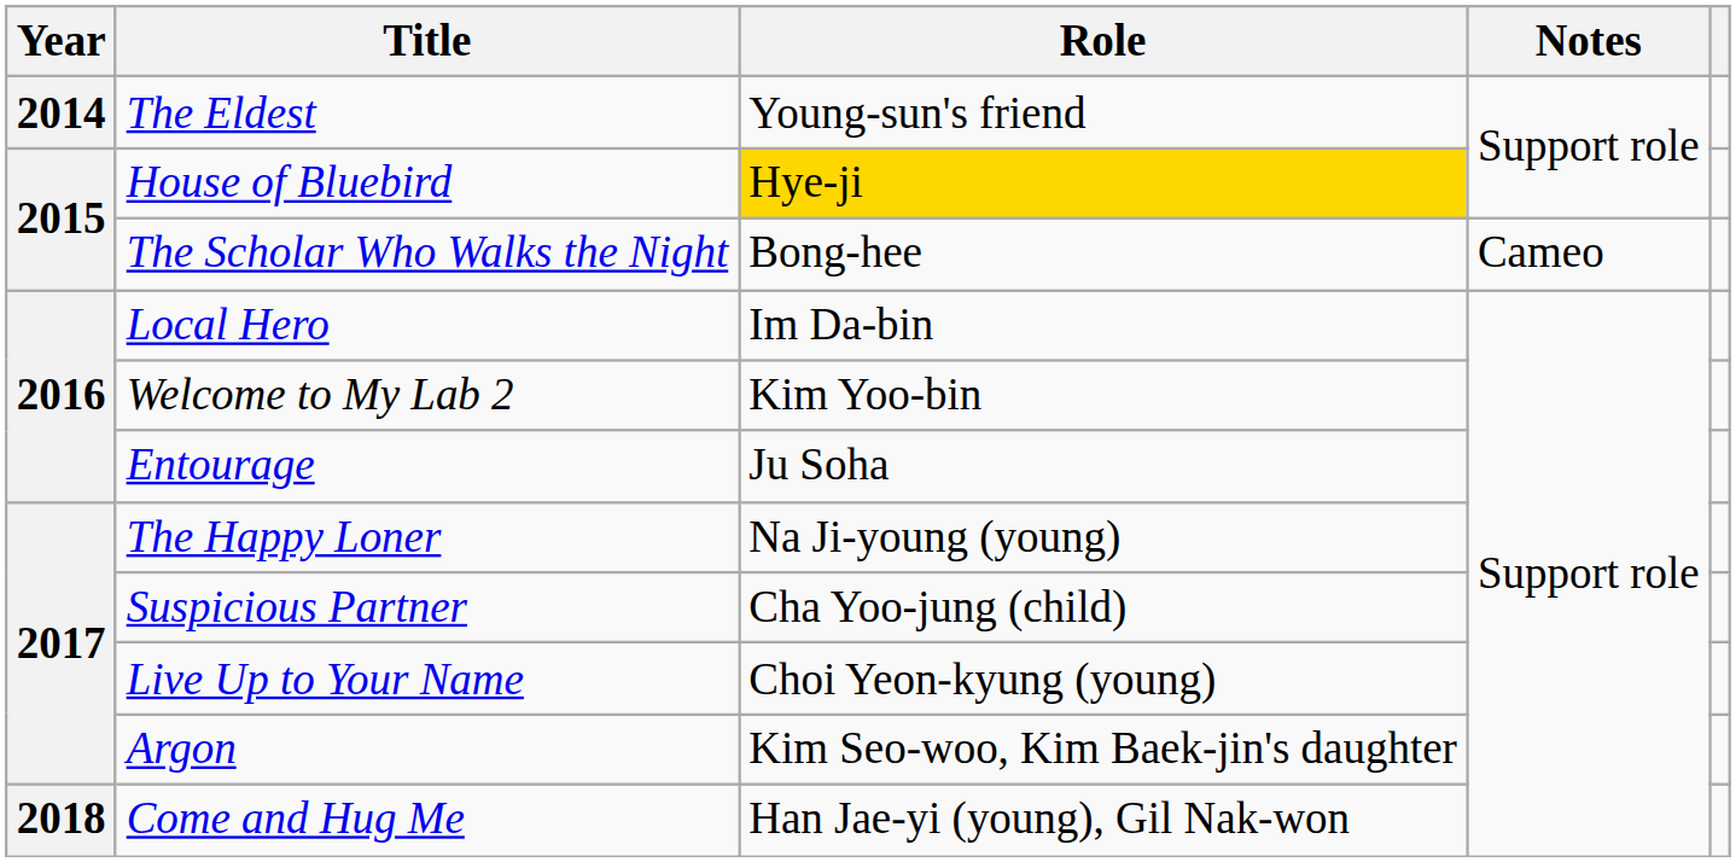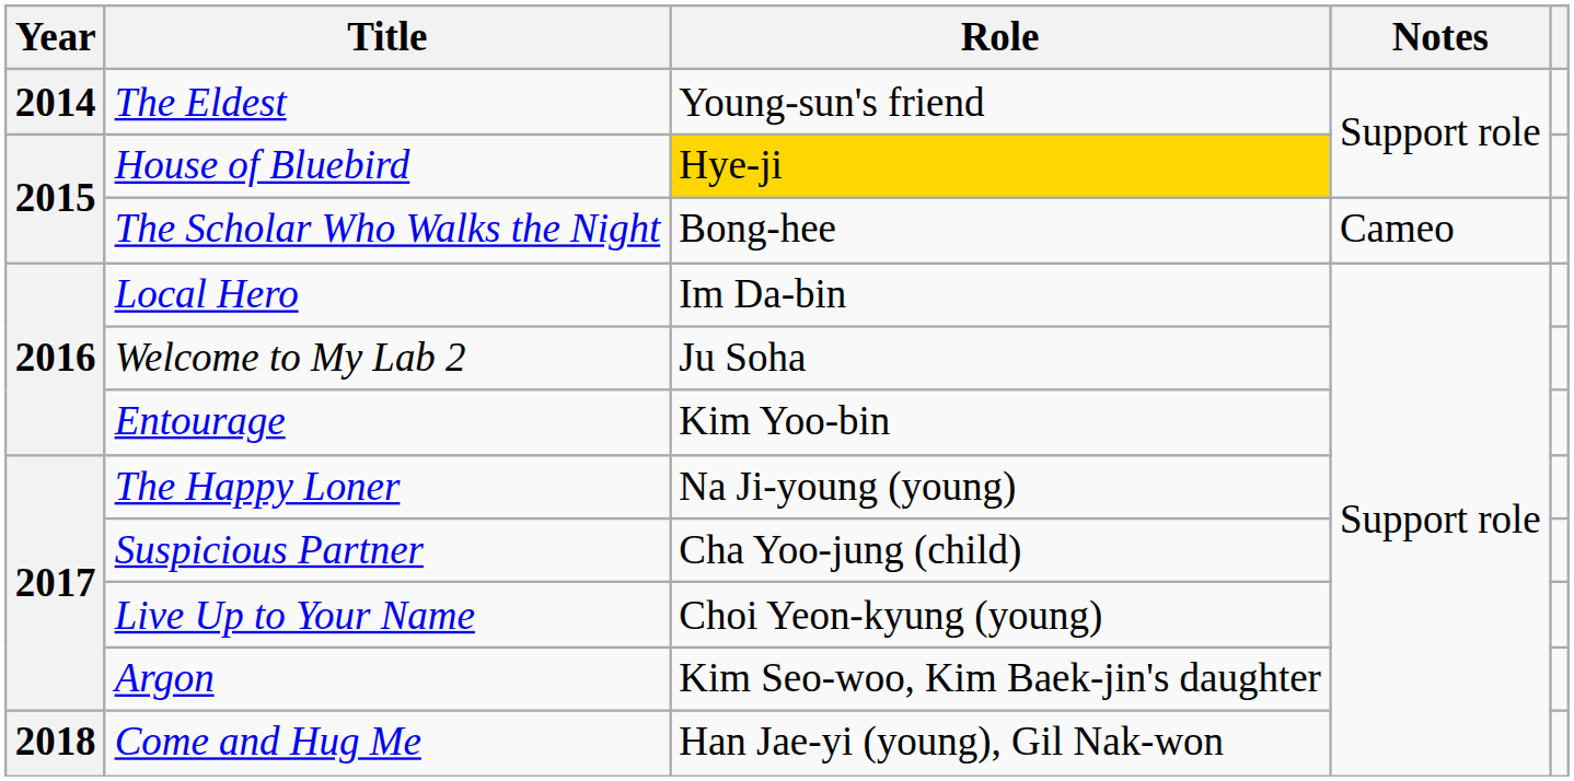Welcome to My Lab 2 | Role: Kim Yoo-bin -> Ju Soha
Entourage | Role: Ju Soha -> Kim Yoo-bin
